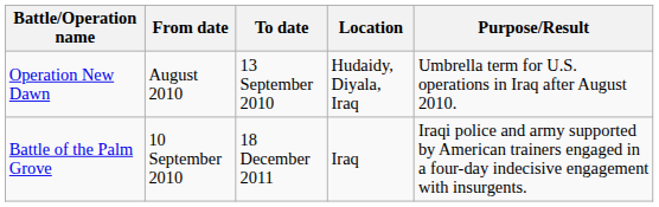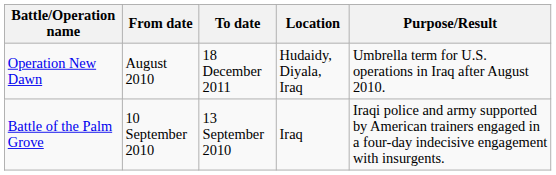Operation New Dawn | To date: 13 September 2010 -> 18 December 2011
Battle of the Palm Grove | To date: 18 December 2011 -> 13 September 2010
